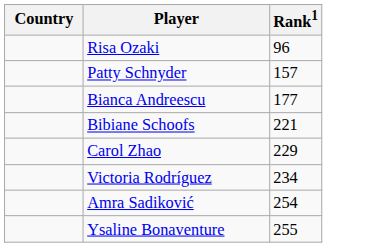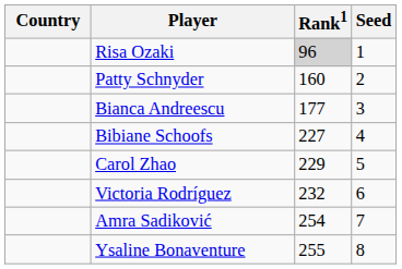+ column: Seed | 1 | 2 | 3 | 4 | 5 | 6 | 7 | 8
Risa Ozaki | Rank1: no background -> lightgrey background
Patty Schnyder | Rank1: 157 -> 160
Bibiane Schoofs | Rank1: 221 -> 227
Victoria Rodríguez | Rank1: 234 -> 232
